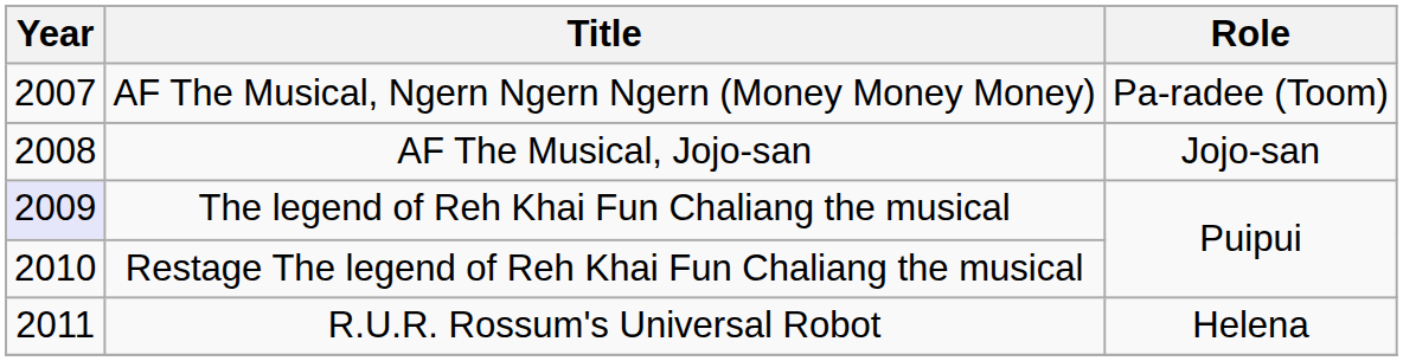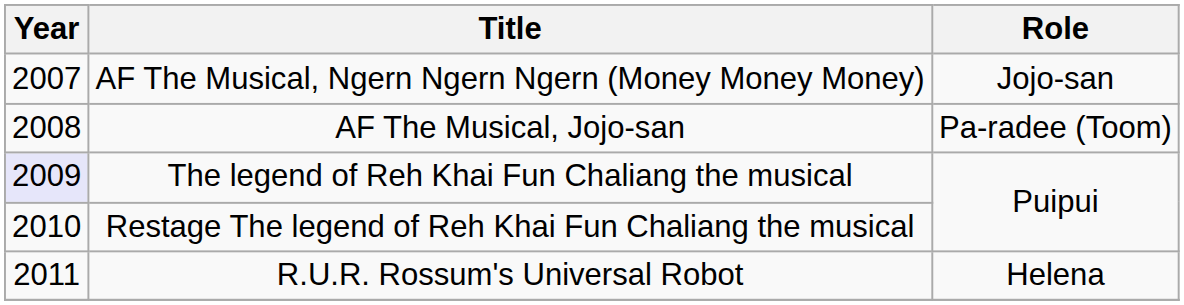AF The Musical, Ngern Ngern Ngern (Money Money Money) | Role: Pa-radee (Toom) -> Jojo-san
AF The Musical, Jojo-san | Role: Jojo-san -> Pa-radee (Toom)
